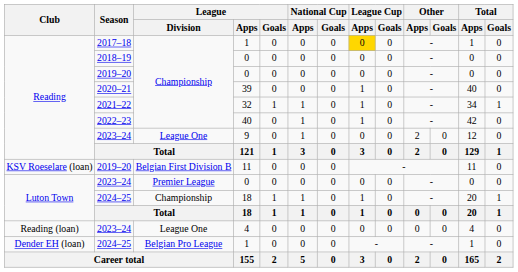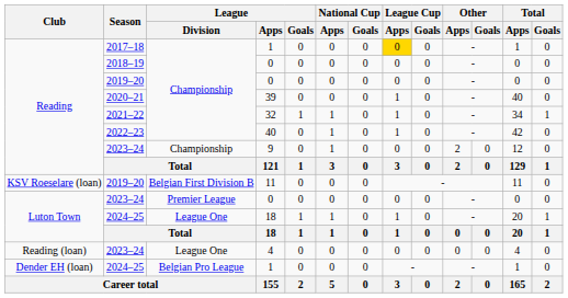9 | League / Division: League One -> Championship
2024–25 / 18 | League / Division: Championship -> League One
